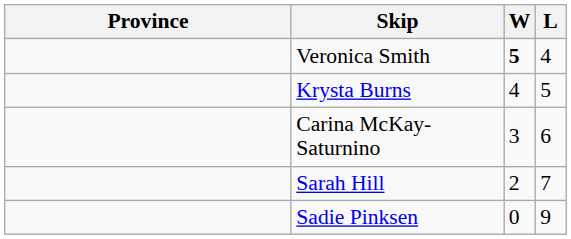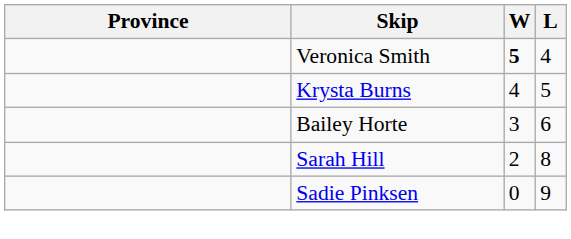+ row: Bailey Horte | 3 | 6
- row: Carina McKay-Saturnino | 3 | 6
Sarah Hill | L: 7 -> 8
